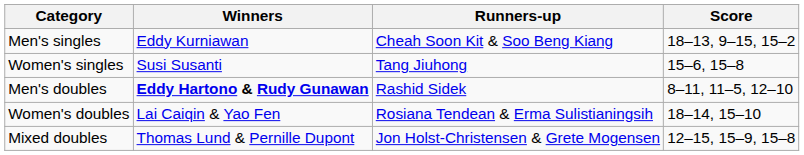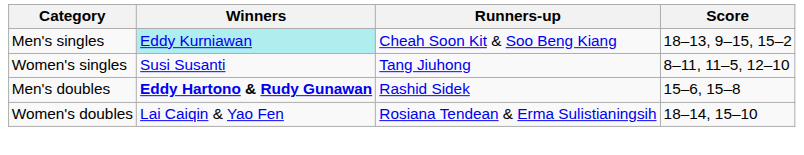Men's singles | Winners: no background -> paleturquoise background
Women's singles | Score: 15–6, 15–8 -> 8–11, 11–5, 12–10
Men's doubles | Score: 8–11, 11–5, 12–10 -> 15–6, 15–8
- row: Mixed doubles | Thomas Lund & Pernille Dupont | Jon Holst-Christensen & Grete Mogensen | 12–15, 15–9, 15–8
